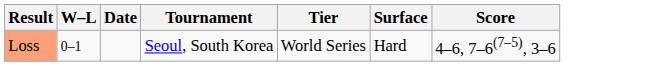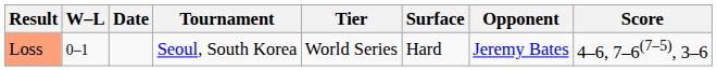+ column: Opponent | Jeremy Bates
